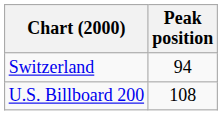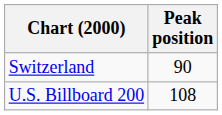Switzerland | Peak position: 94 -> 90
